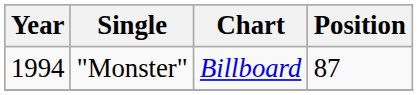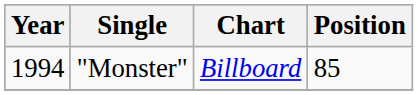"Monster" | Position: 87 -> 85
